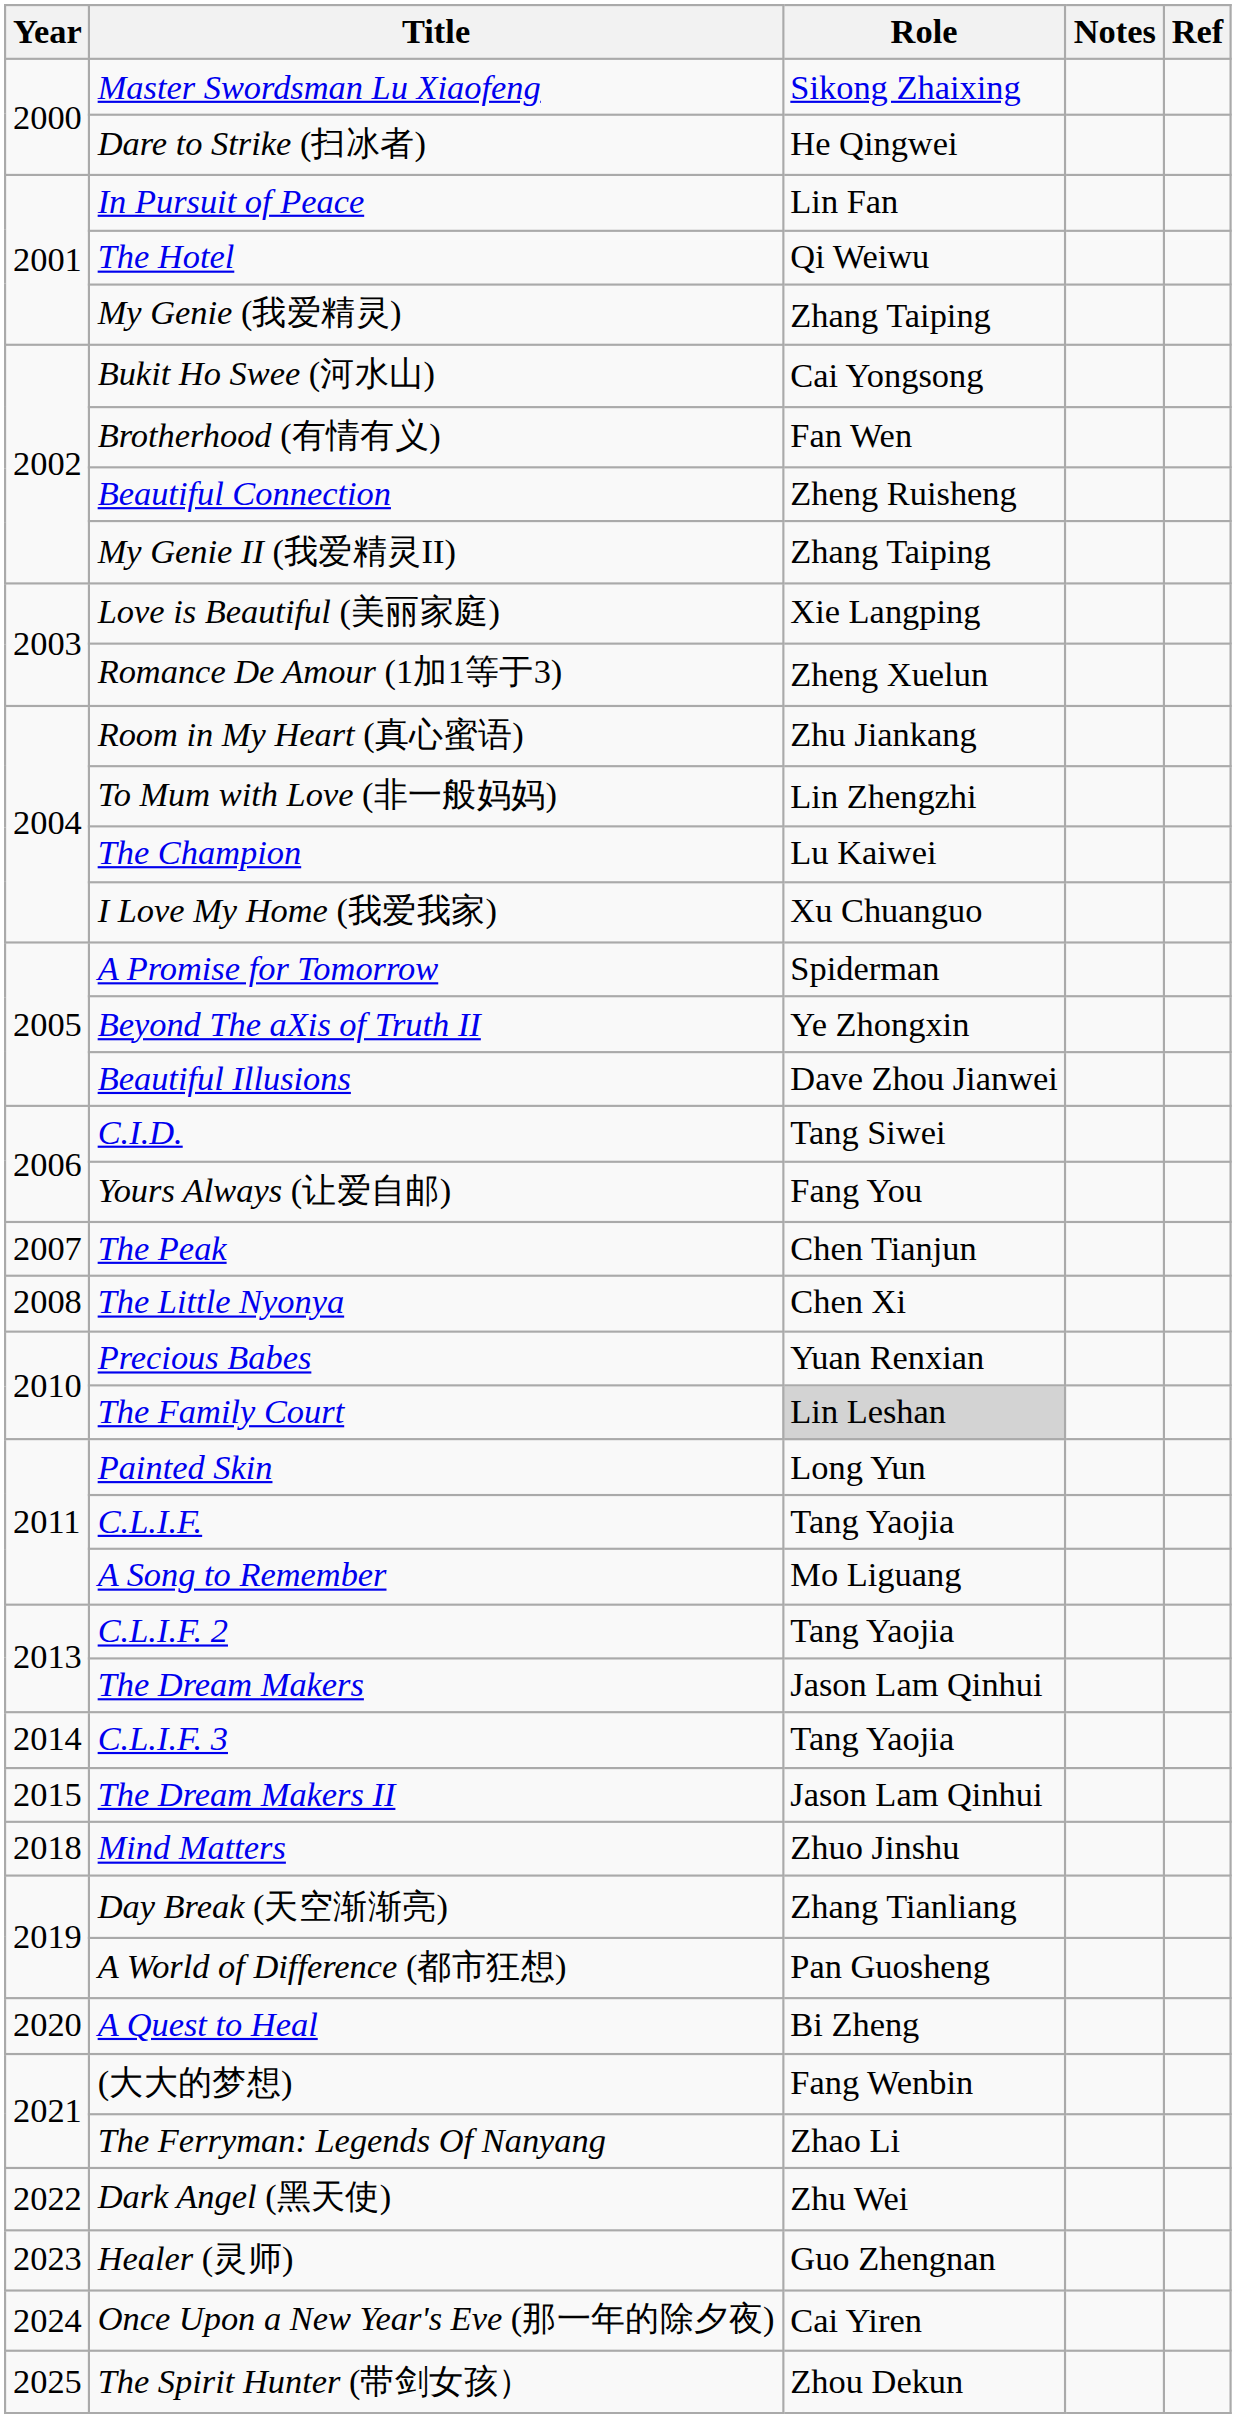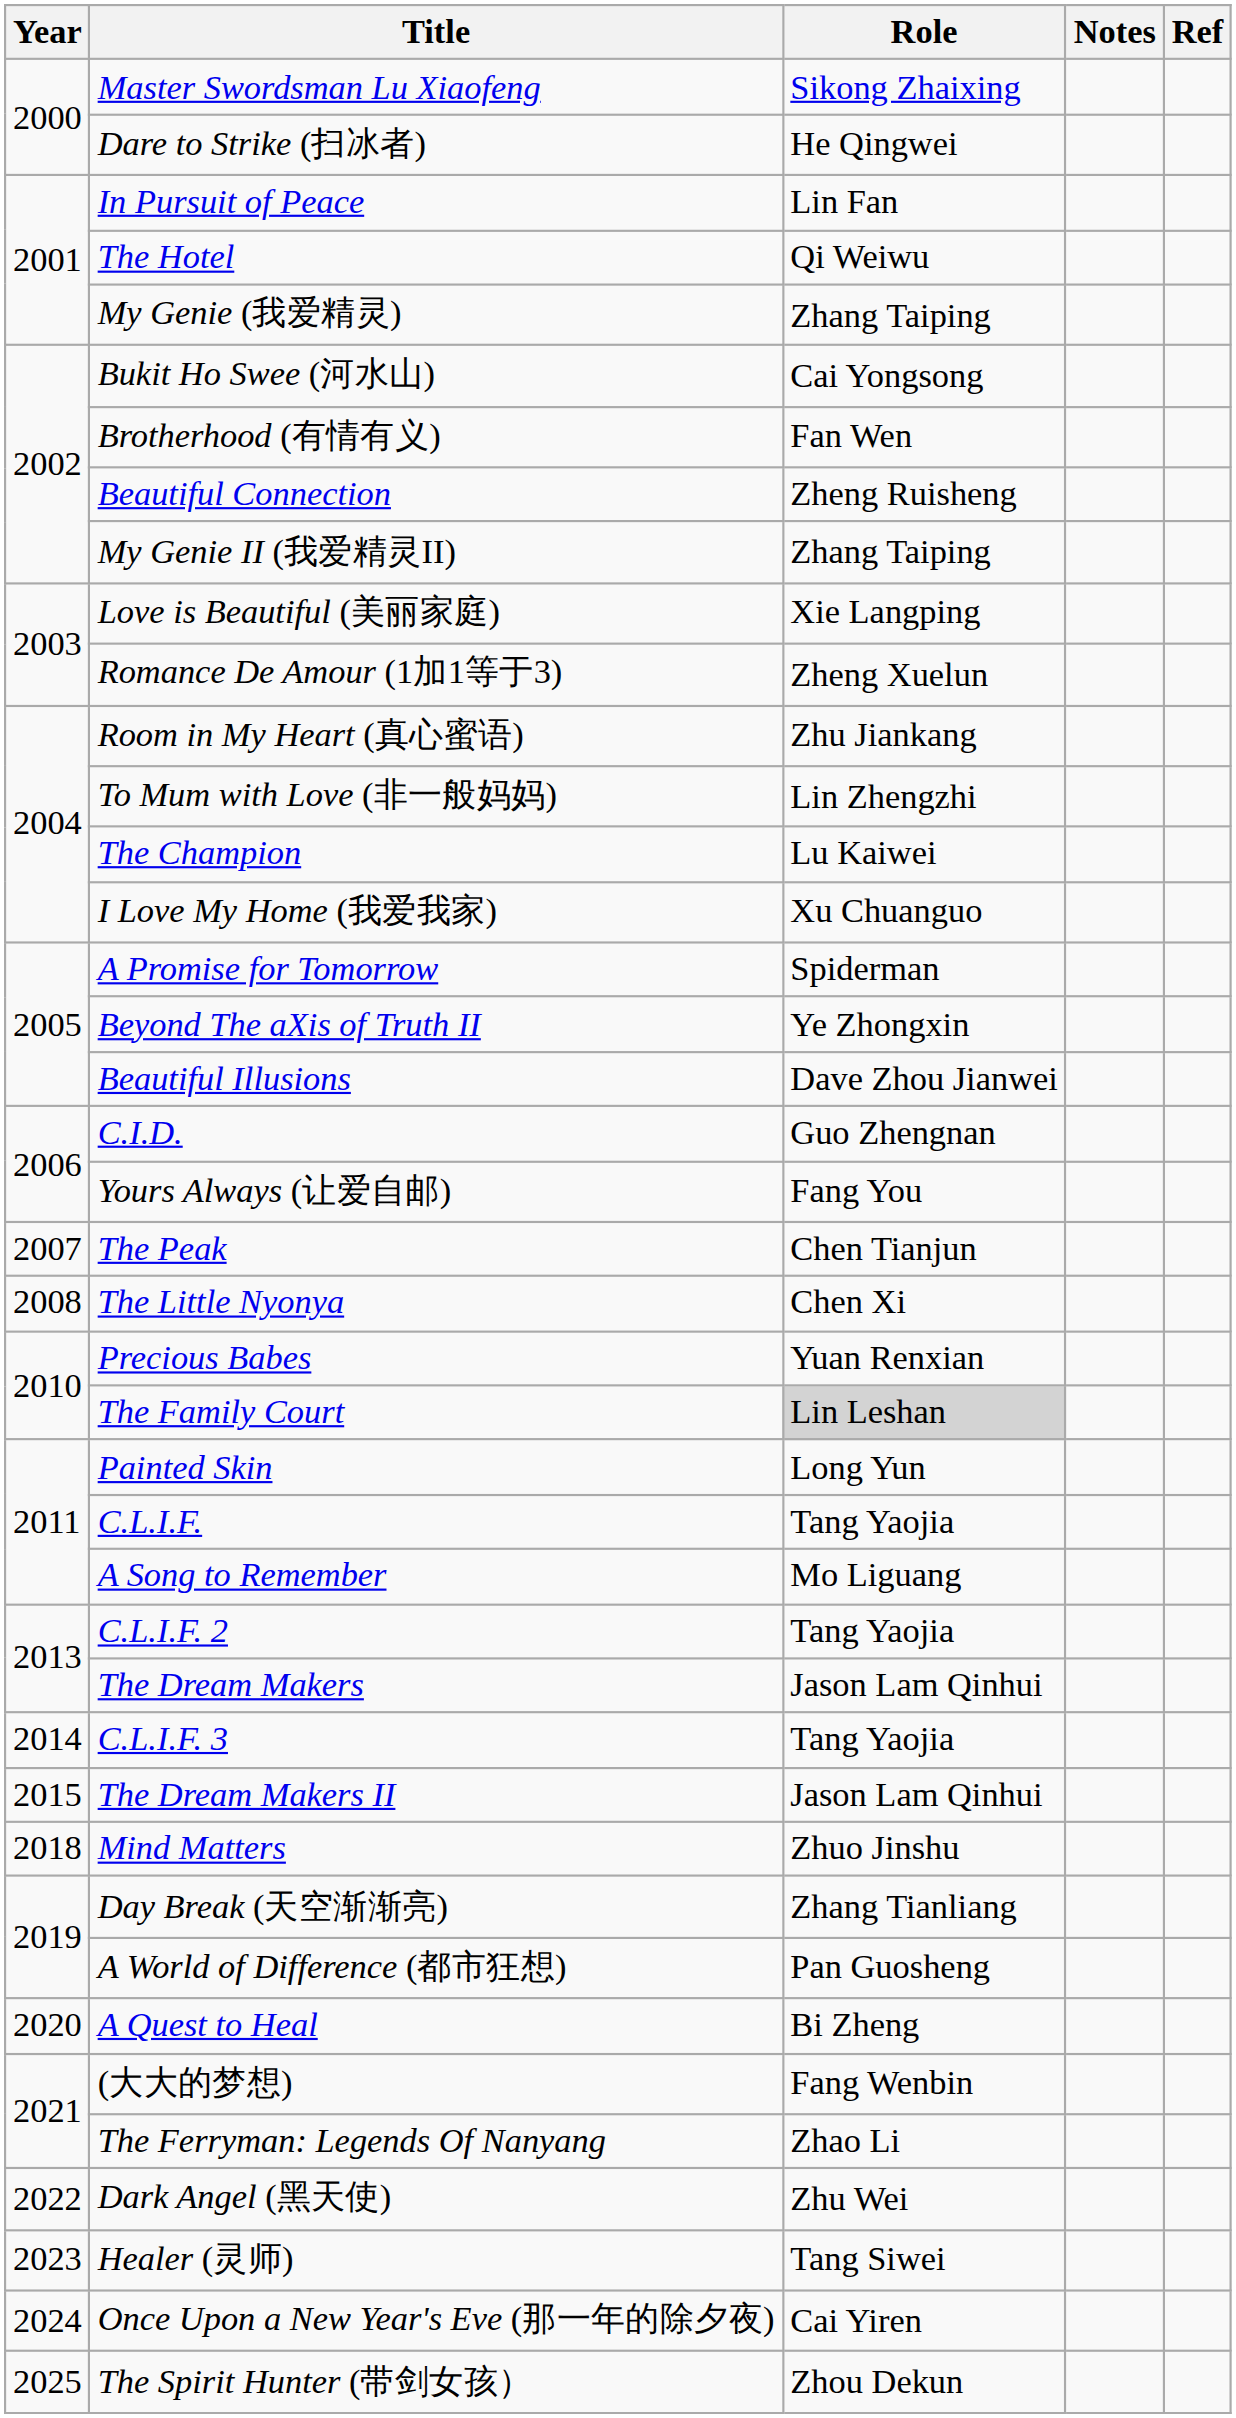C.I.D. | Role: Tang Siwei -> Guo Zhengnan
Healer (灵师) | Role: Guo Zhengnan -> Tang Siwei
